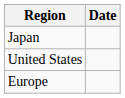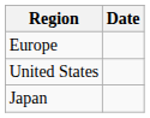rows swapped: Europe <-> Japan
